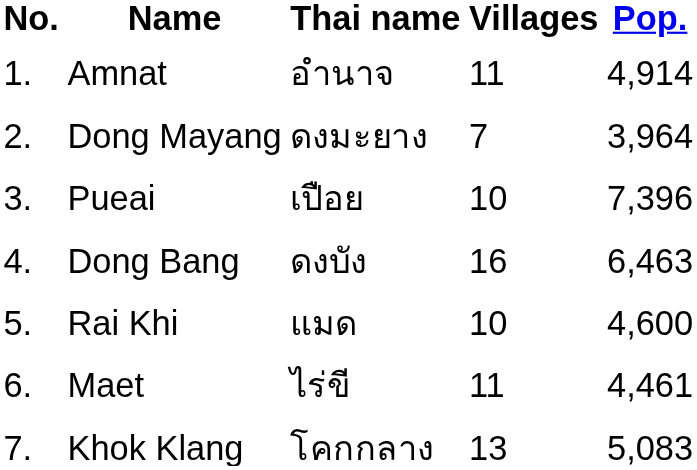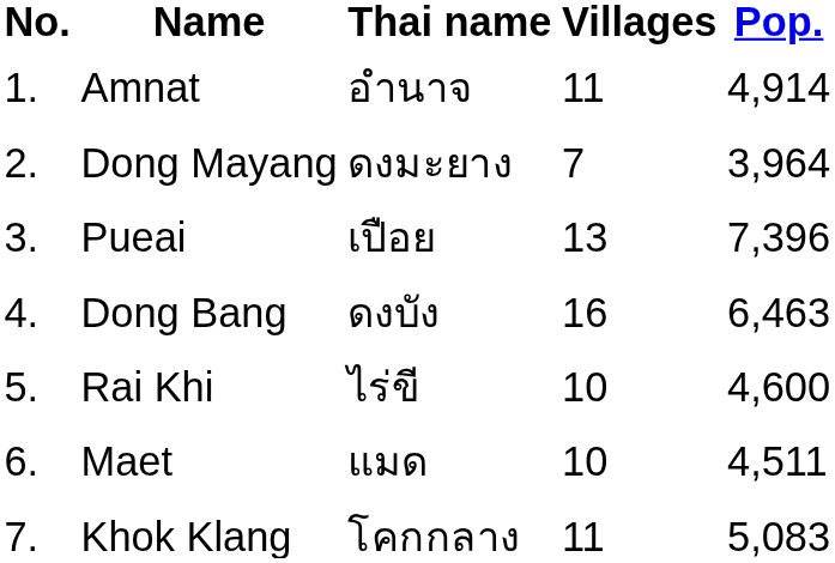Pueai | Villages: 10 -> 13
Rai Khi | Thai name: แมด -> ไร่ขี
Maet | Thai name: ไร่ขี -> แมด
Maet | Villages: 11 -> 10
Maet | Pop.: 4,461 -> 4,511
Khok Klang | Villages: 13 -> 11
